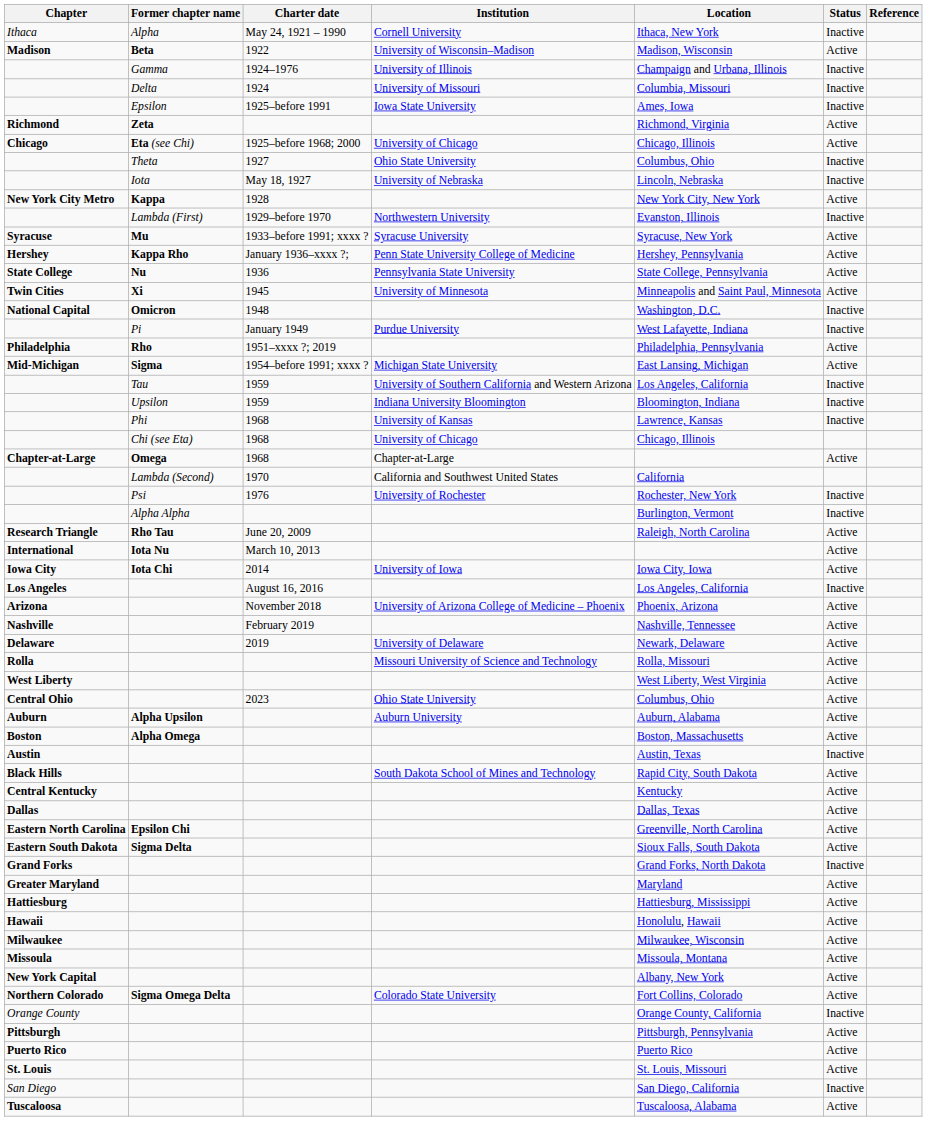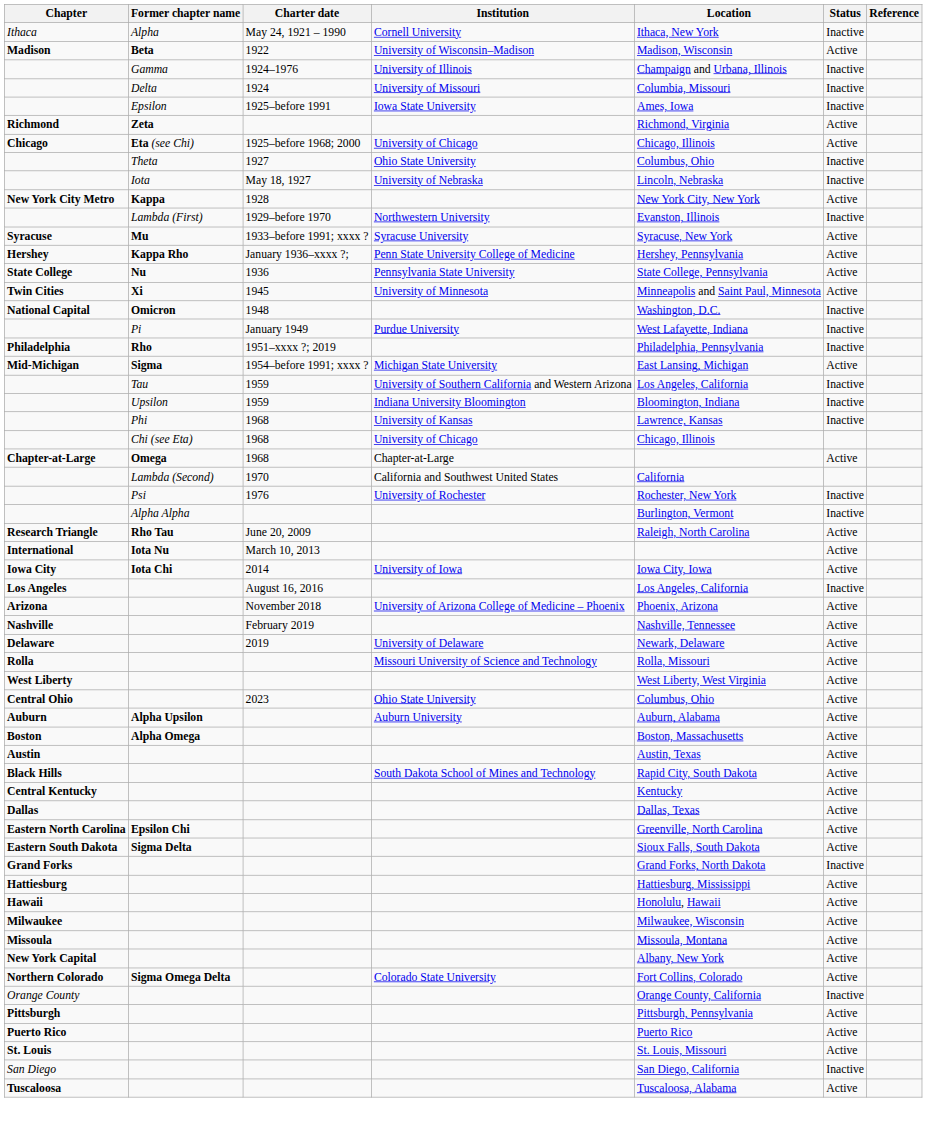Philadelphia | Status: Active -> Inactive
Austin | Status: Inactive -> Active
- row: Greater Maryland | Maryland | Active
